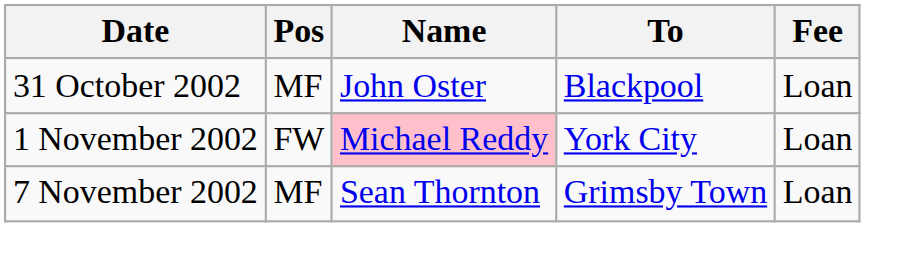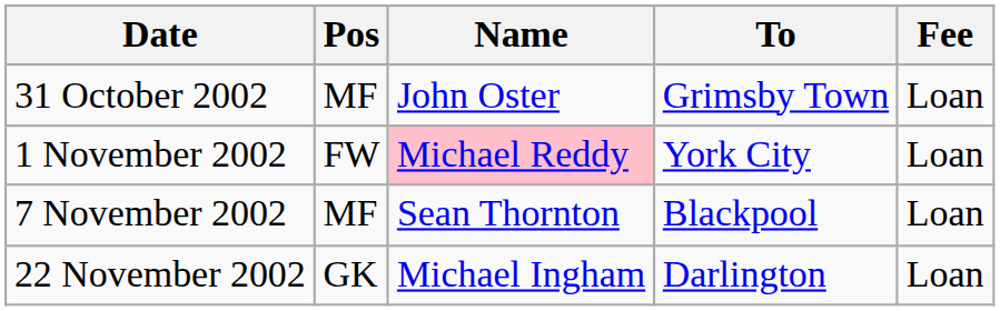31 October 2002 | To: Blackpool -> Grimsby Town
7 November 2002 | To: Grimsby Town -> Blackpool
+ row: 22 November 2002 | GK | Michael Ingham | Darlington | Loan
